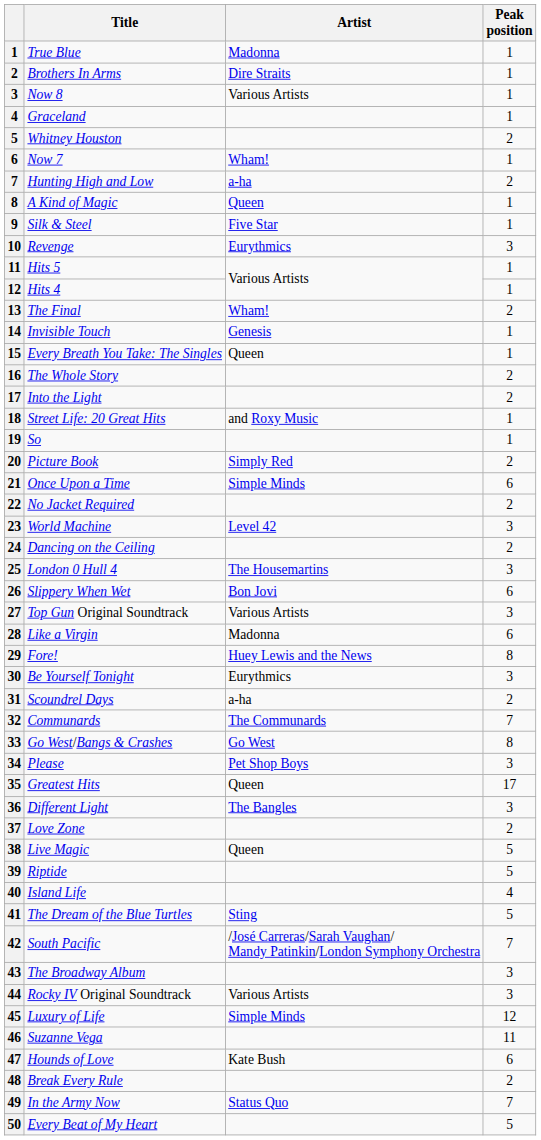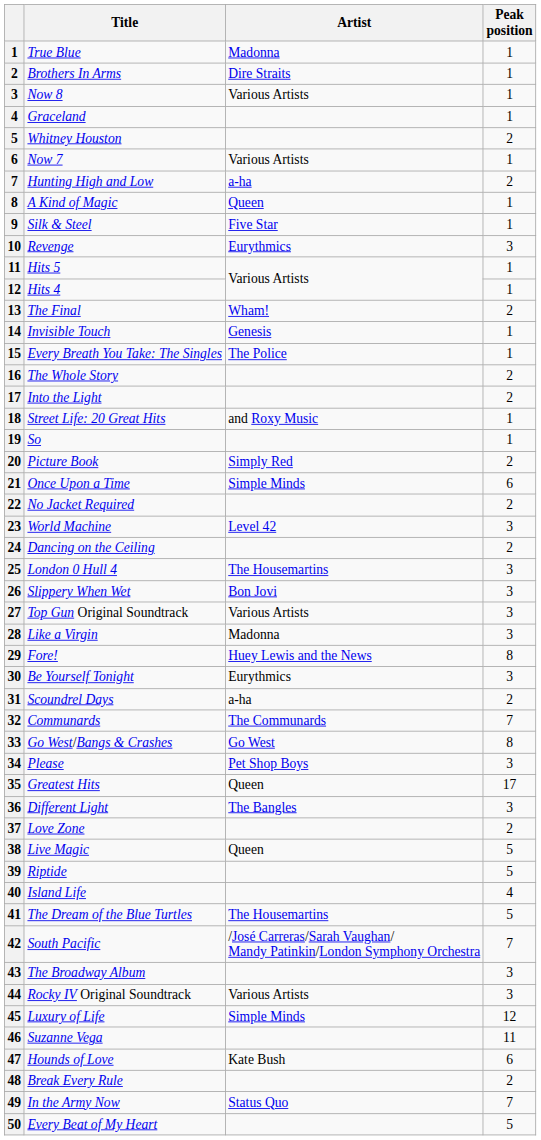Now 7 | Artist: Wham! -> Various Artists
Every Breath You Take: The Singles | Artist: Queen -> The Police
Slippery When Wet | Peak position: 6 -> 3
Like a Virgin | Peak position: 6 -> 3
The Dream of the Blue Turtles | Artist: Sting -> The Housemartins
